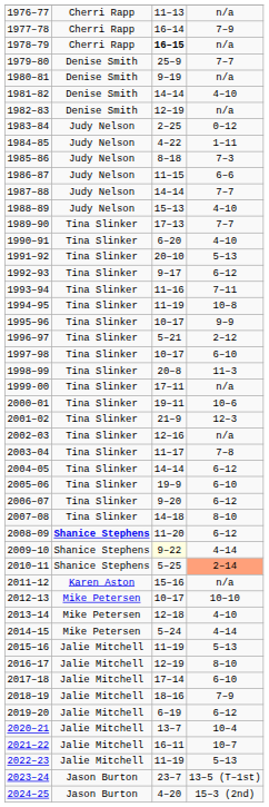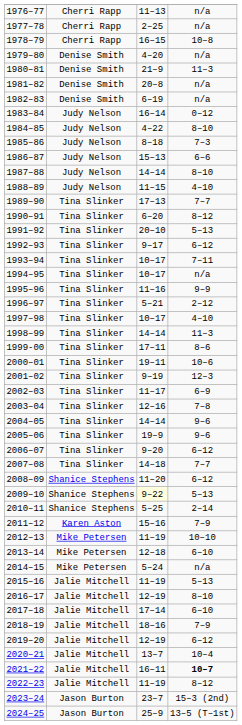1977–78 | column 3: 16–14 -> 2–25
1977–78 | column 4: 7–9 -> n/a
1978–79 | column 3: bold -> normal
1978–79 | column 4: n/a -> 10–8
1979–80 | column 3: 25–9 -> 4–20
1979–80 | column 4: 7–7 -> n/a
1980–81 | column 3: 9–19 -> 21–9
1980–81 | column 4: n/a -> 11–3
1981–82 | column 3: 14–14 -> 20–8
1981–82 | column 4: 4–10 -> n/a
1982–83 | column 3: 12–19 -> 6–19
1983–84 | column 3: 2–25 -> 16–14
1984–85 | column 4: 1–11 -> 8–10
1986–87 | column 3: 11–15 -> 15–13
1987–88 | column 4: 7–7 -> 8–10
1988–89 | column 3: 15–13 -> 11–15
1990–91 | column 4: 4–10 -> 8–12
1993–94 | column 3: 11–16 -> 10–17
1994–95 | column 3: 11–19 -> 10–17
1994–95 | column 4: 10–8 -> n/a
1995–96 | column 3: 10–17 -> 11–16
1997–98 | column 4: 6–10 -> 4–10
1998–99 | column 3: 20–8 -> 14–14
1999-00 | column 4: n/a -> 8–6
2001–02 | column 3: 21–9 -> 9–19
2002–03 | column 3: 12–16 -> 11–17
2002–03 | column 4: n/a -> 6–9
2003–04 | column 3: 11–17 -> 12–16
2004–05 | column 4: 6–12 -> 9–6
2005–06 | column 4: 6–10 -> 9–6
2007–08 | column 4: 8–10 -> 7–7
2008–09 | column 2: bold -> normal
2009–10 | column 4: 4–14 -> 5–13
2010–11 | column 4: lightsalmon background -> no background
2011–12 | column 4: n/a -> 7–9
2012–13 | column 3: 10–17 -> 11–19
2013–14 | column 4: 4–10 -> 6–10
2014–15 | column 4: 4–14 -> n/a
2019–20 | column 3: 6–19 -> 12–19
2021–22 | column 4: normal -> bold
2022–23 | column 4: 5–13 -> 8–12
2023–24 | column 4: 13–5 (T–1st) -> 15–3 (2nd)
2024–25 | column 3: 4–20 -> 25–9
2024–25 | column 4: 15–3 (2nd) -> 13–5 (T–1st)
